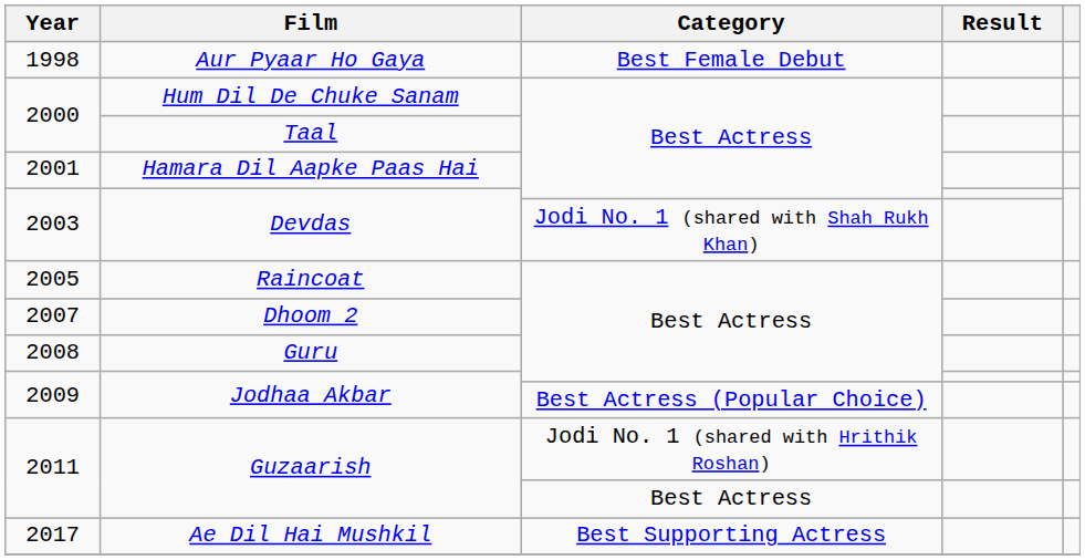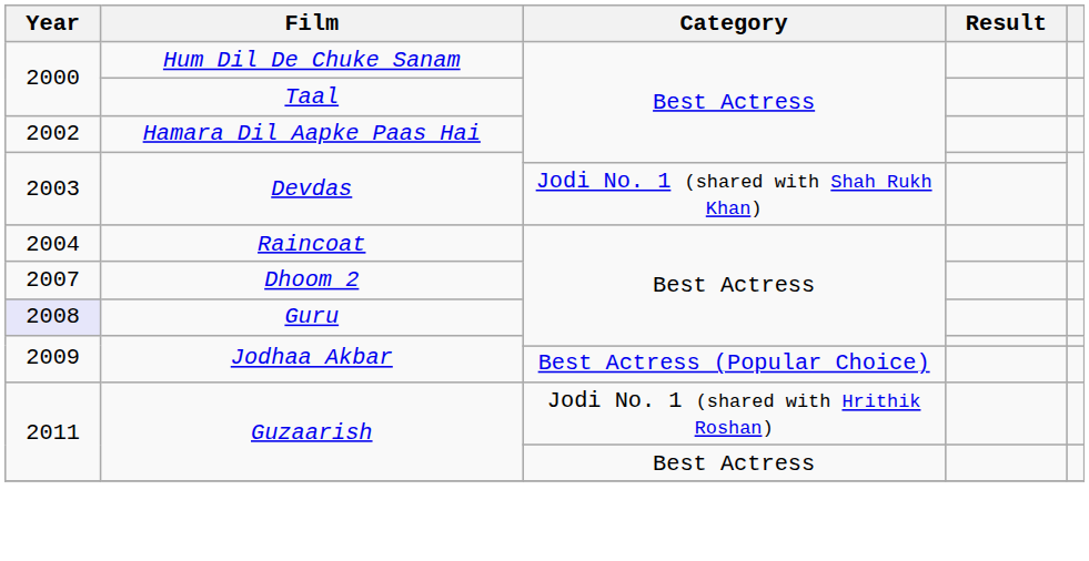- row: 1998 | Aur Pyaar Ho Gaya | Best Female Debut
Hamara Dil Aapke Paas Hai | Year: 2001 -> 2002
Raincoat | Year: 2005 -> 2004
Guru | Year: no background -> lavender background
- row: 2017 | Ae Dil Hai Mushkil | Best Supporting Actress
